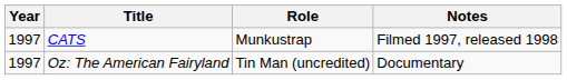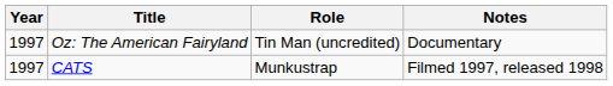rows swapped: Oz: The American Fairyland <-> CATS
